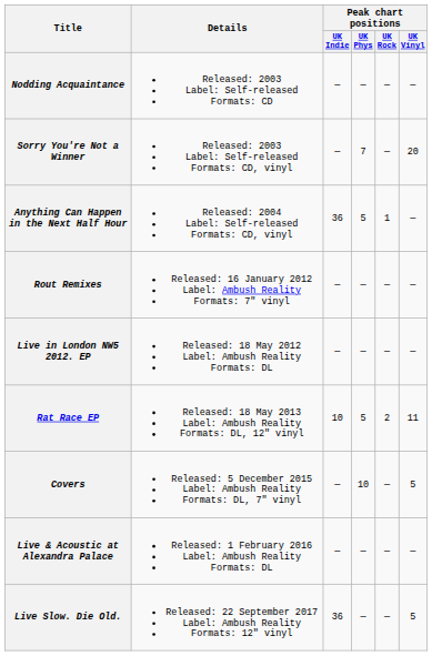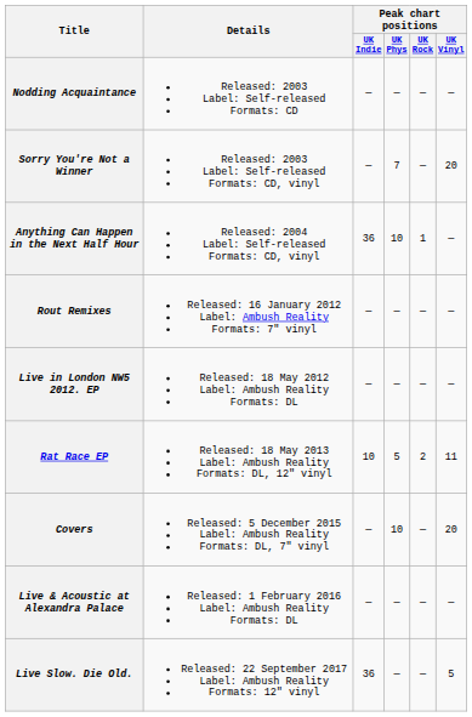Anything Can Happen in the Next Half Hour | Peak chart positions / UK Phys: 5 -> 10
Covers | Peak chart positions / UK Vinyl: 5 -> 20
